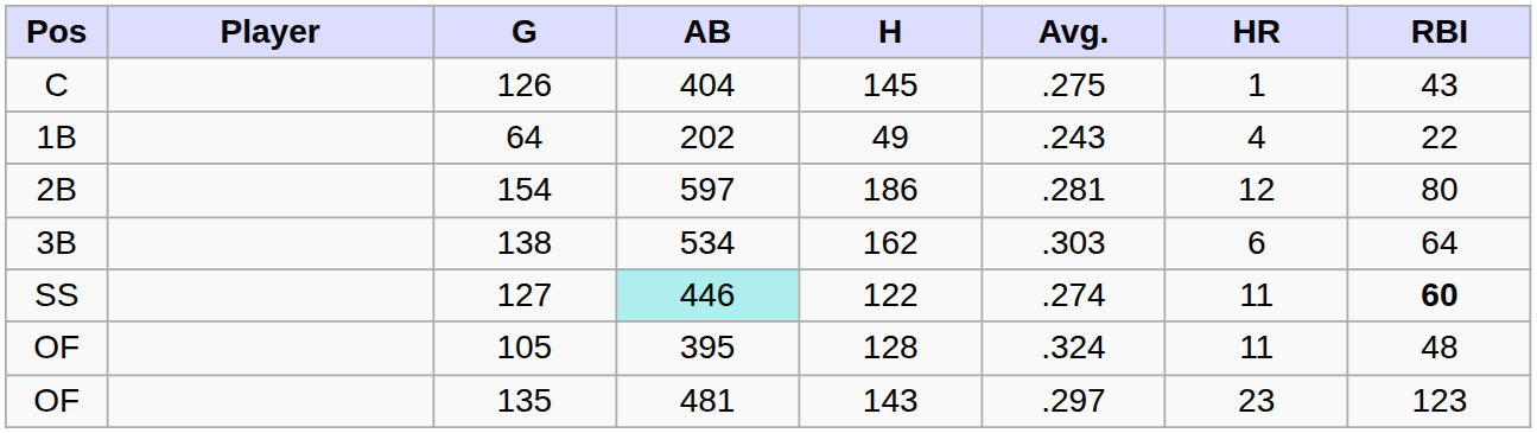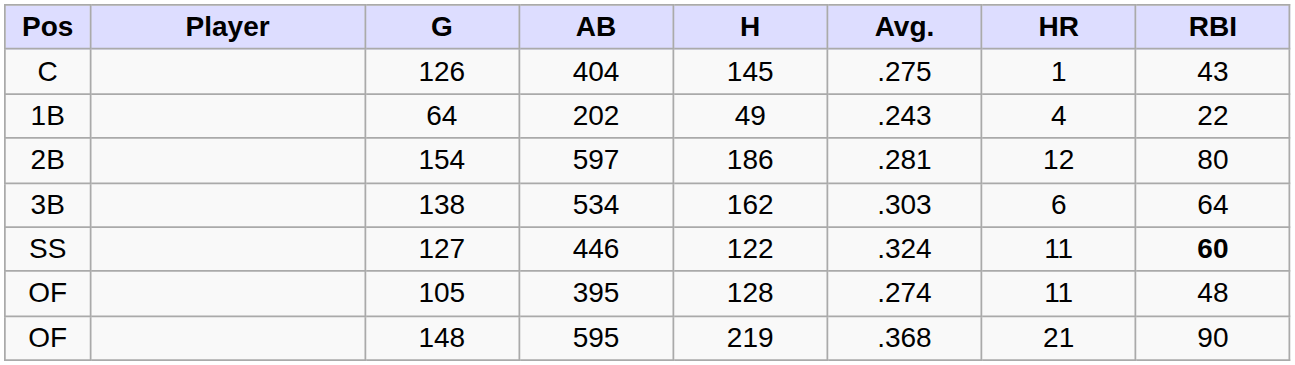127 | AB: paleturquoise background -> no background
127 | Avg.: .274 -> .324
105 | Avg.: .324 -> .274
+ row: OF | 148 | 595 | 219 | .368 | 21 | 90
- row: OF | 135 | 481 | 143 | .297 | 23 | 123
